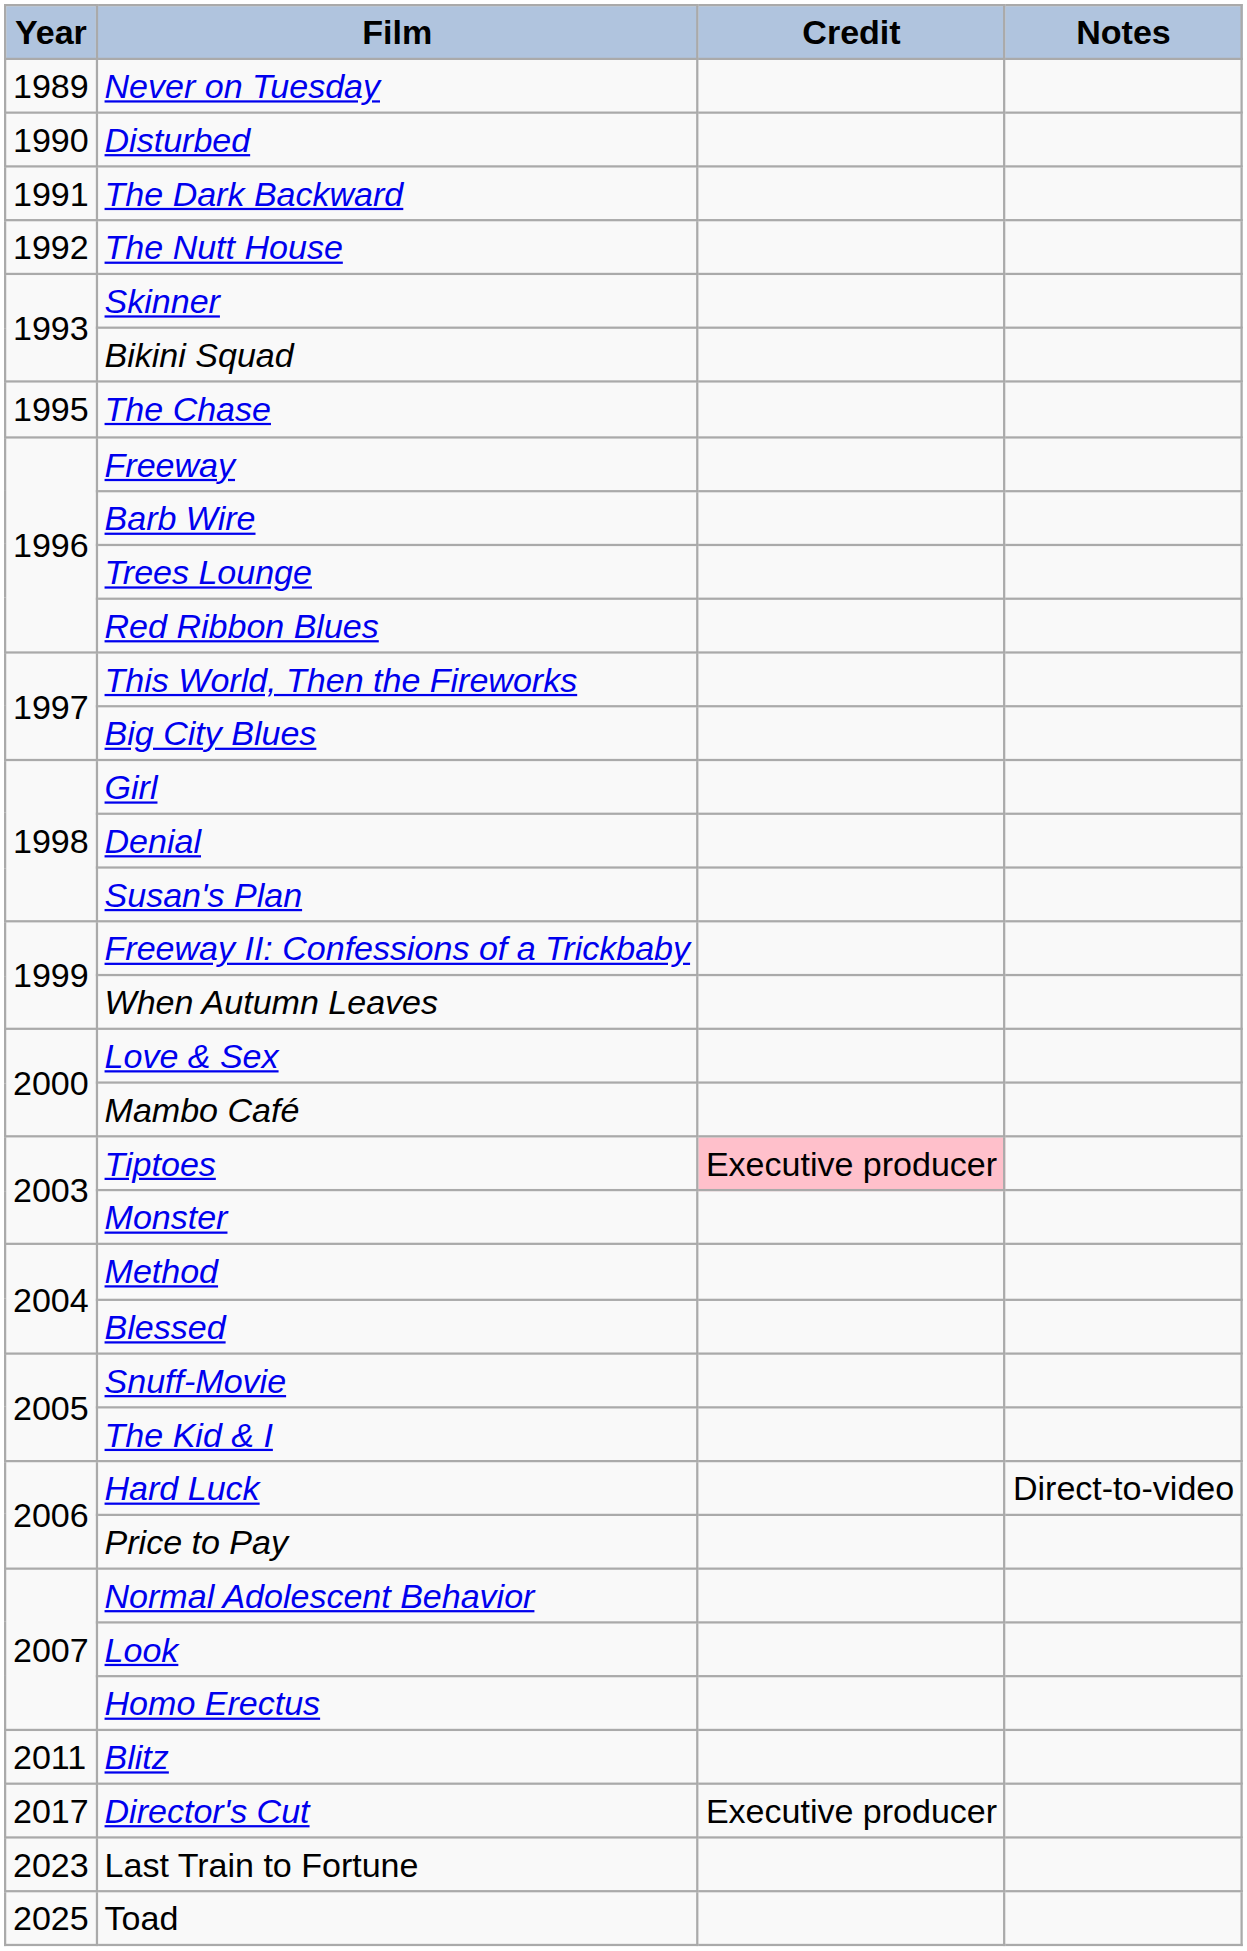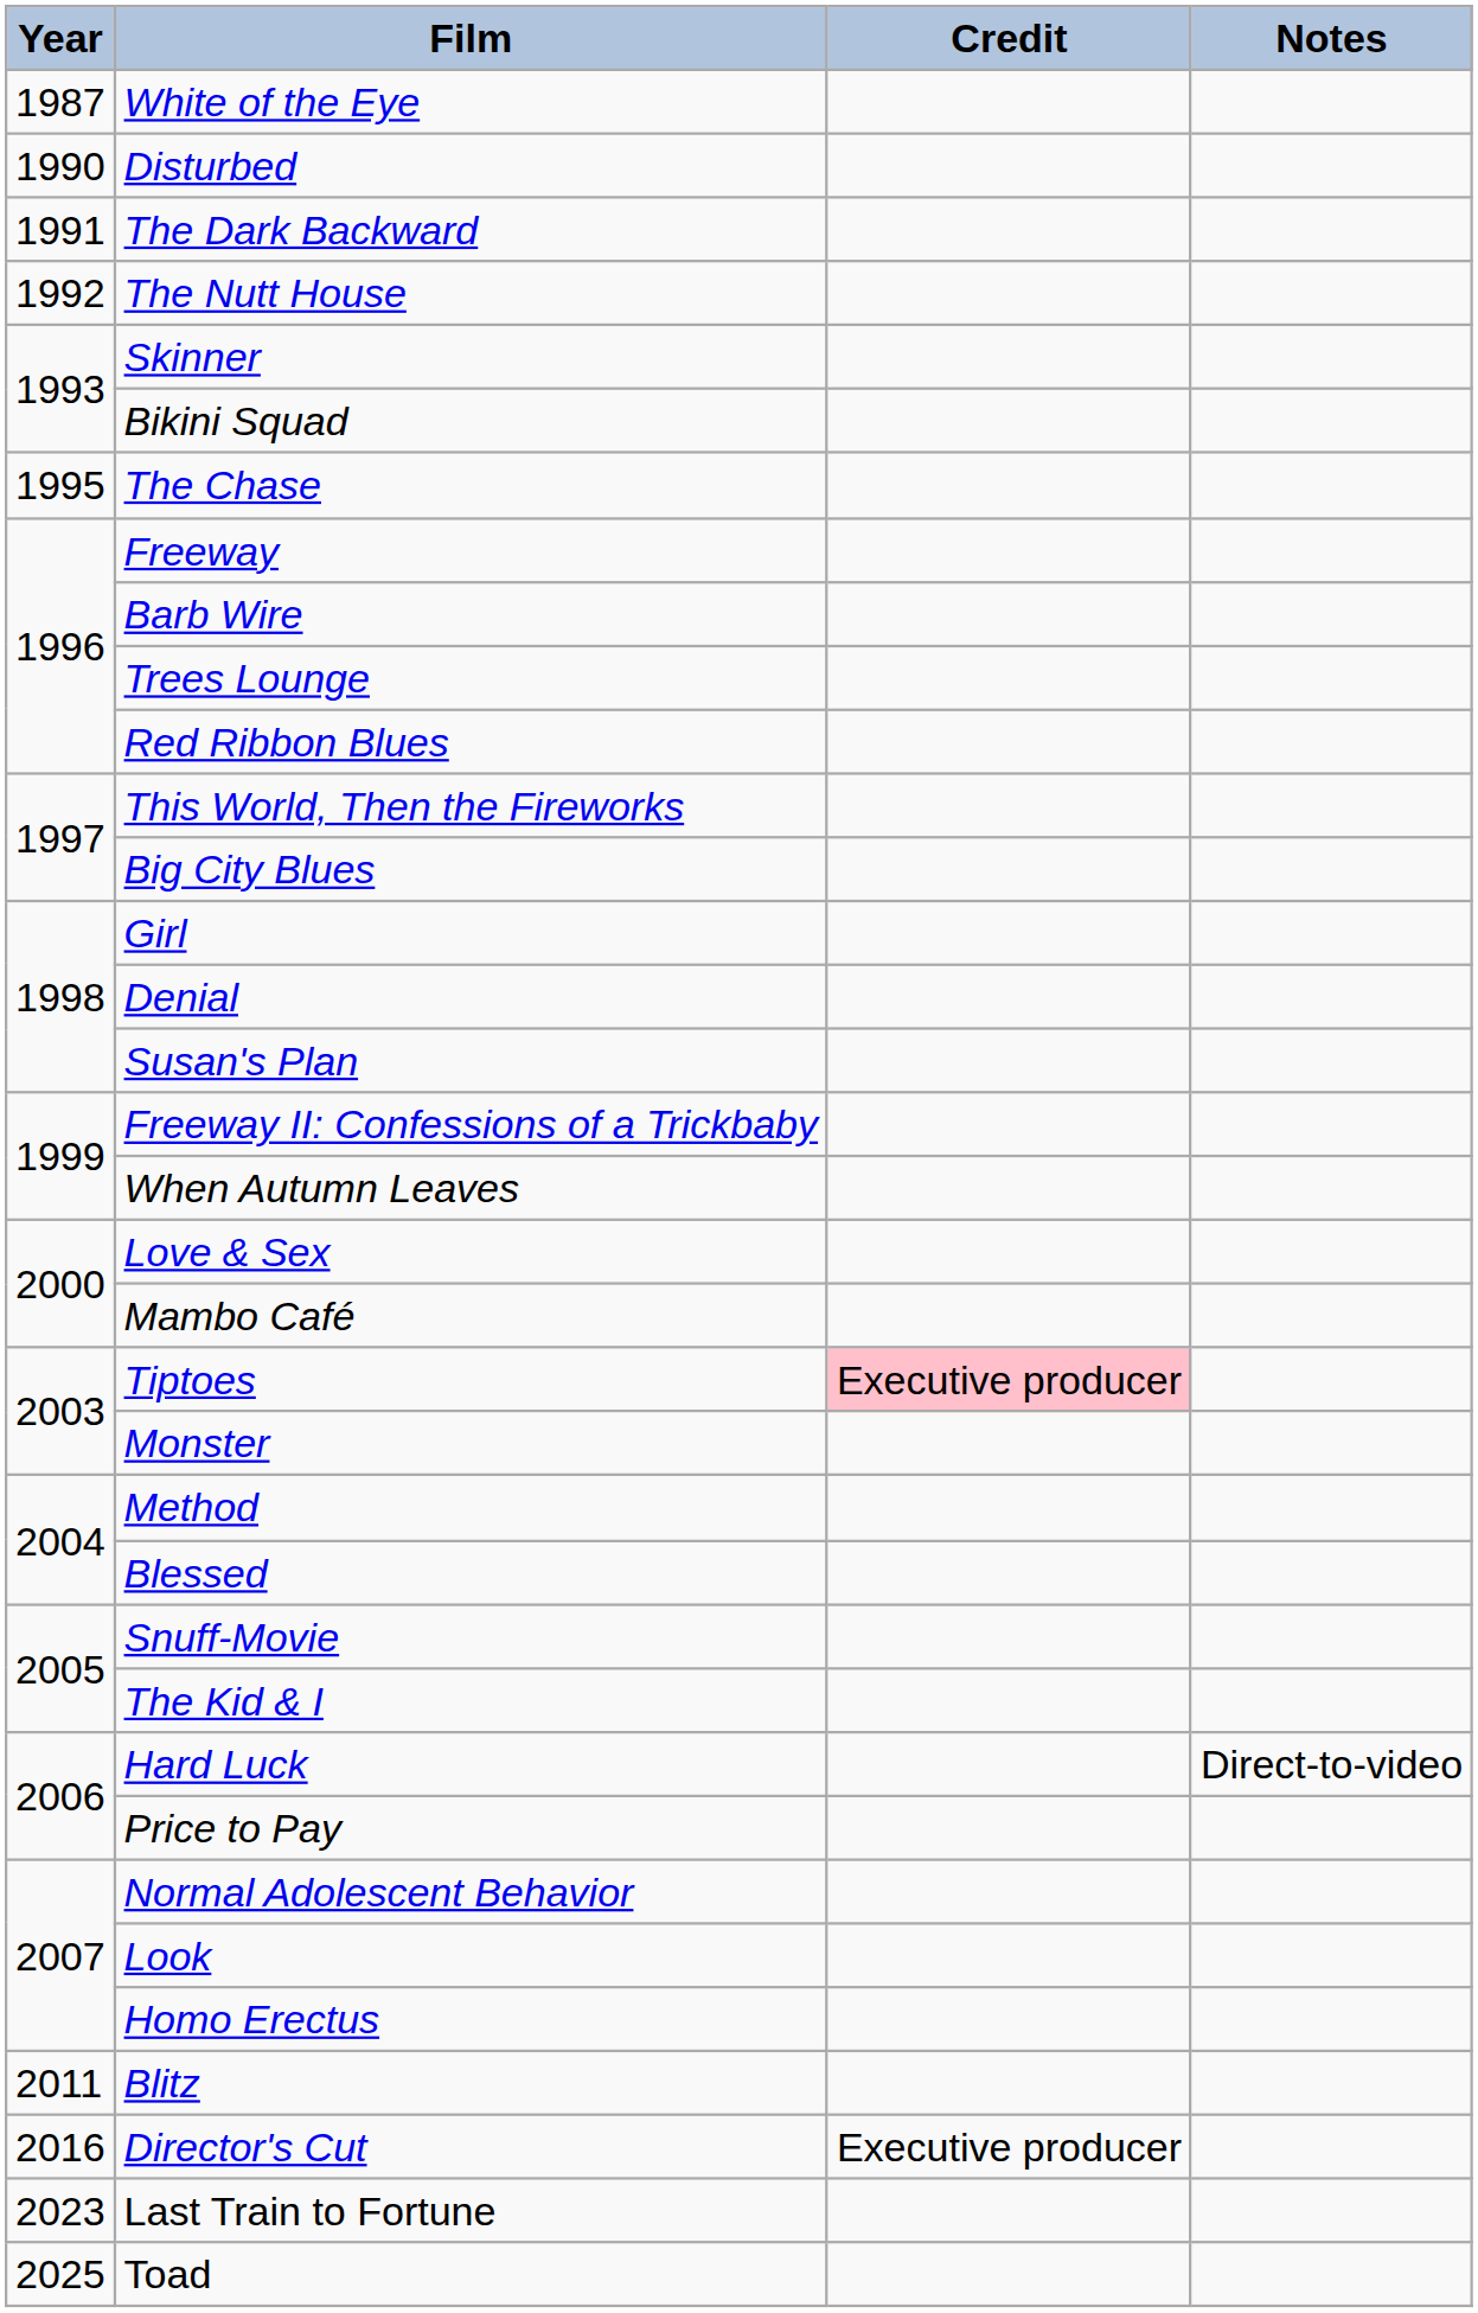+ row: 1987 | White of the Eye
- row: 1989 | Never on Tuesday
Director's Cut | Year: 2017 -> 2016
